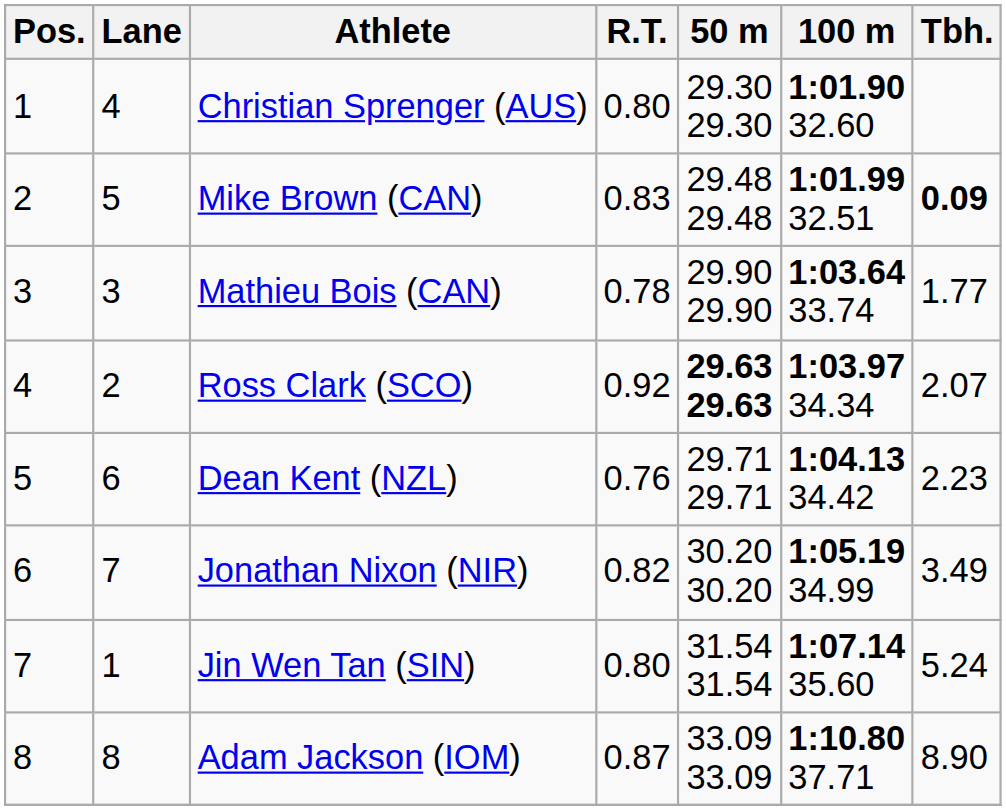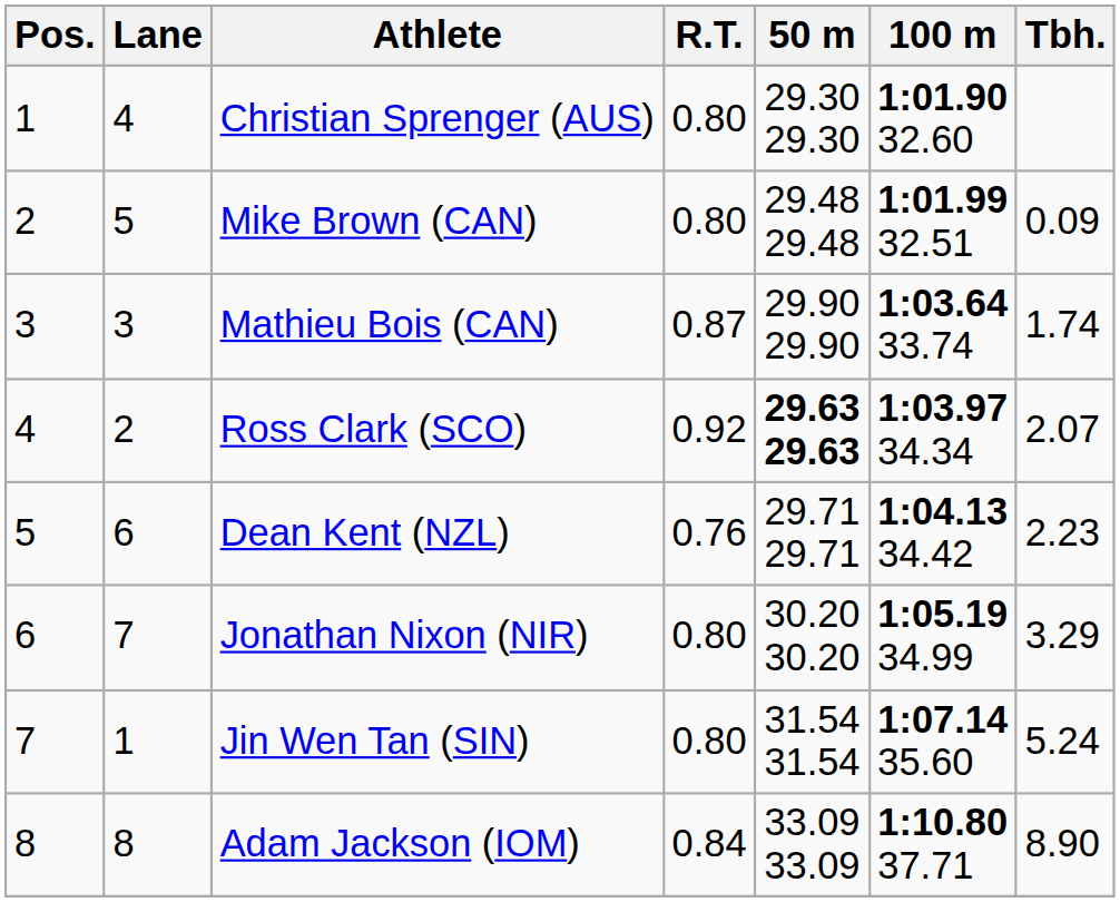Mike Brown (CAN) | R.T.: 0.83 -> 0.80
Mike Brown (CAN) | Tbh.: bold -> normal
Mathieu Bois (CAN) | R.T.: 0.78 -> 0.87
Mathieu Bois (CAN) | Tbh.: 1.77 -> 1.74
Jonathan Nixon (NIR) | R.T.: 0.82 -> 0.80
Jonathan Nixon (NIR) | Tbh.: 3.49 -> 3.29
Adam Jackson (IOM) | R.T.: 0.87 -> 0.84
